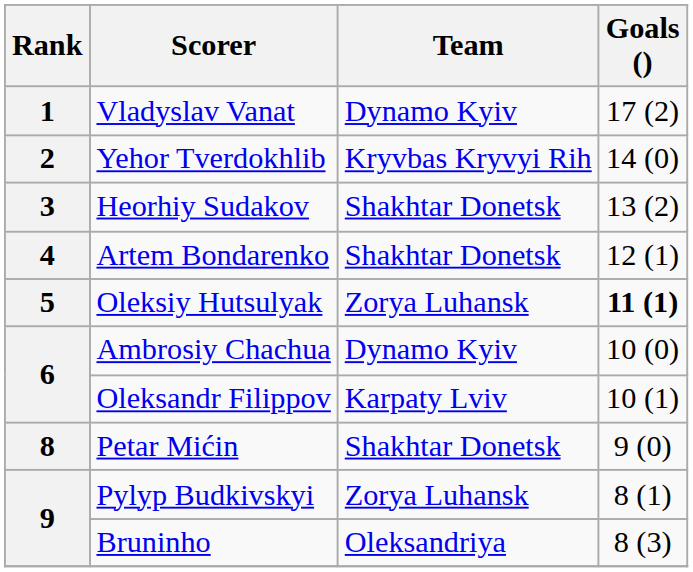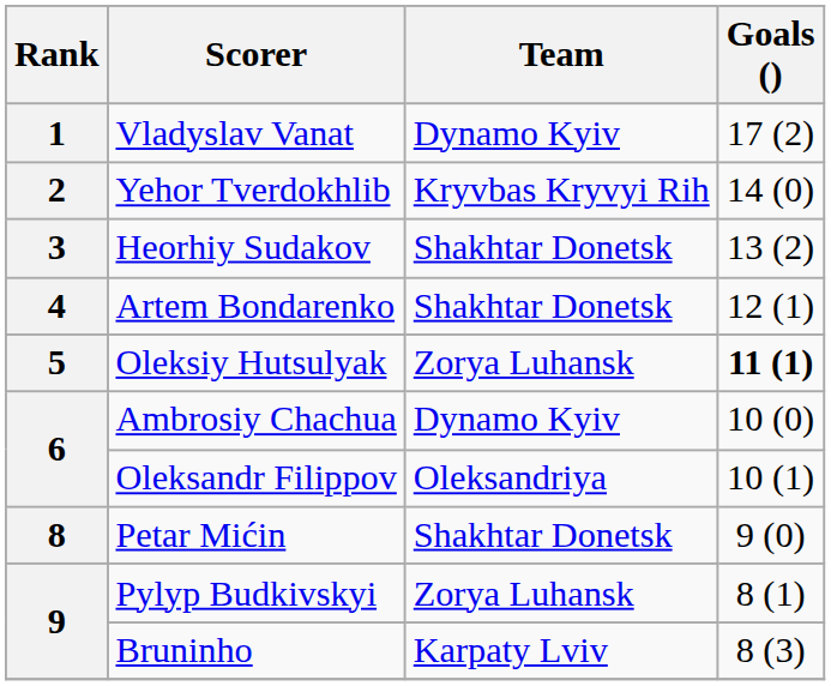Oleksandr Filippov | Team: Karpaty Lviv -> Oleksandriya
Bruninho | Team: Oleksandriya -> Karpaty Lviv
